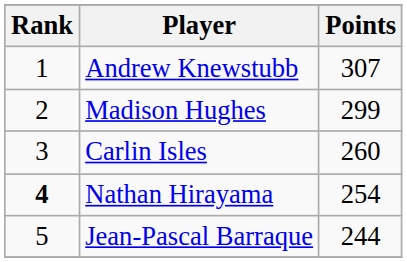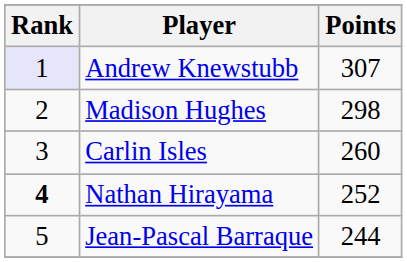Andrew Knewstubb | Rank: no background -> lavender background
Madison Hughes | Points: 299 -> 298
Nathan Hirayama | Points: 254 -> 252
